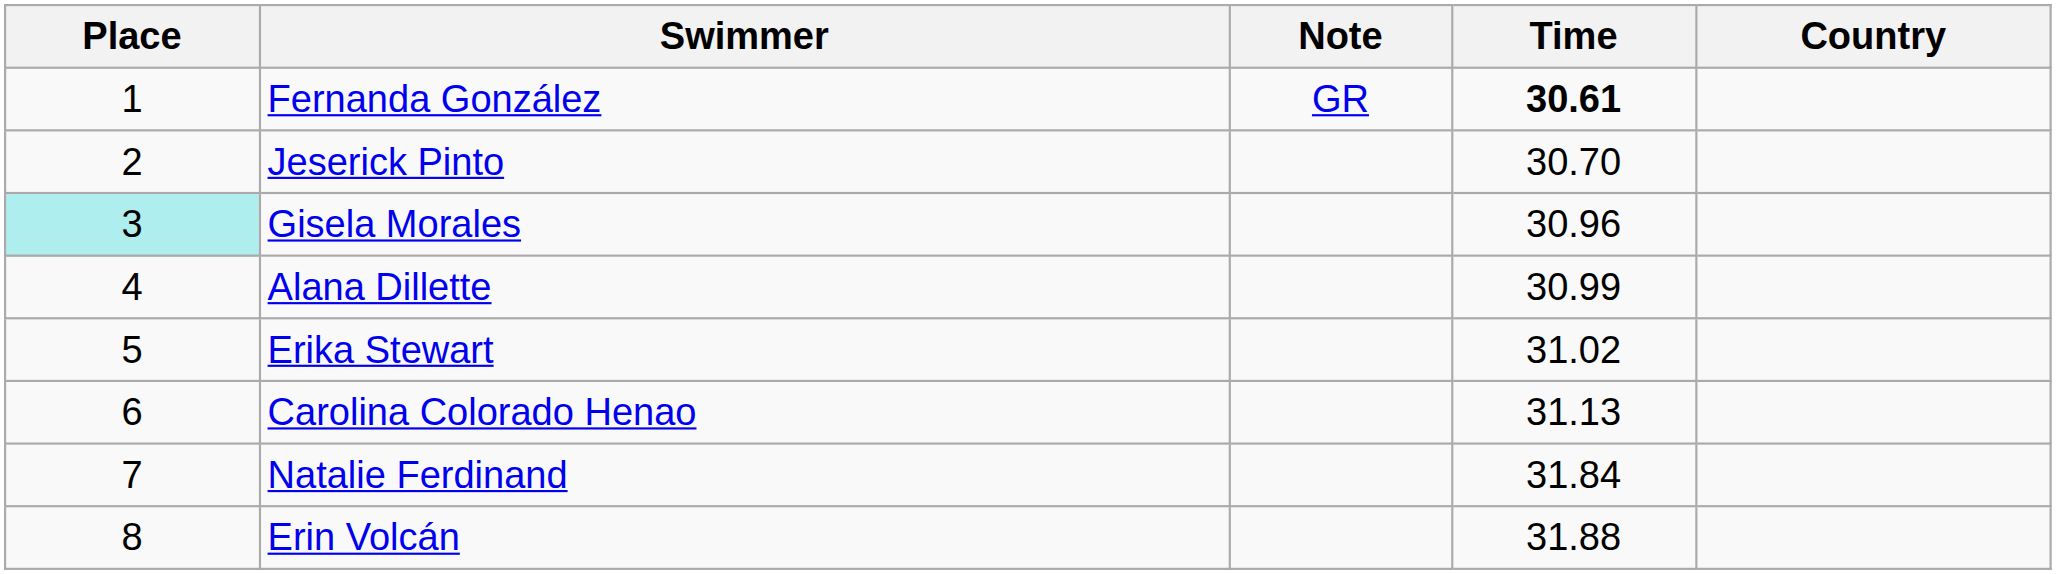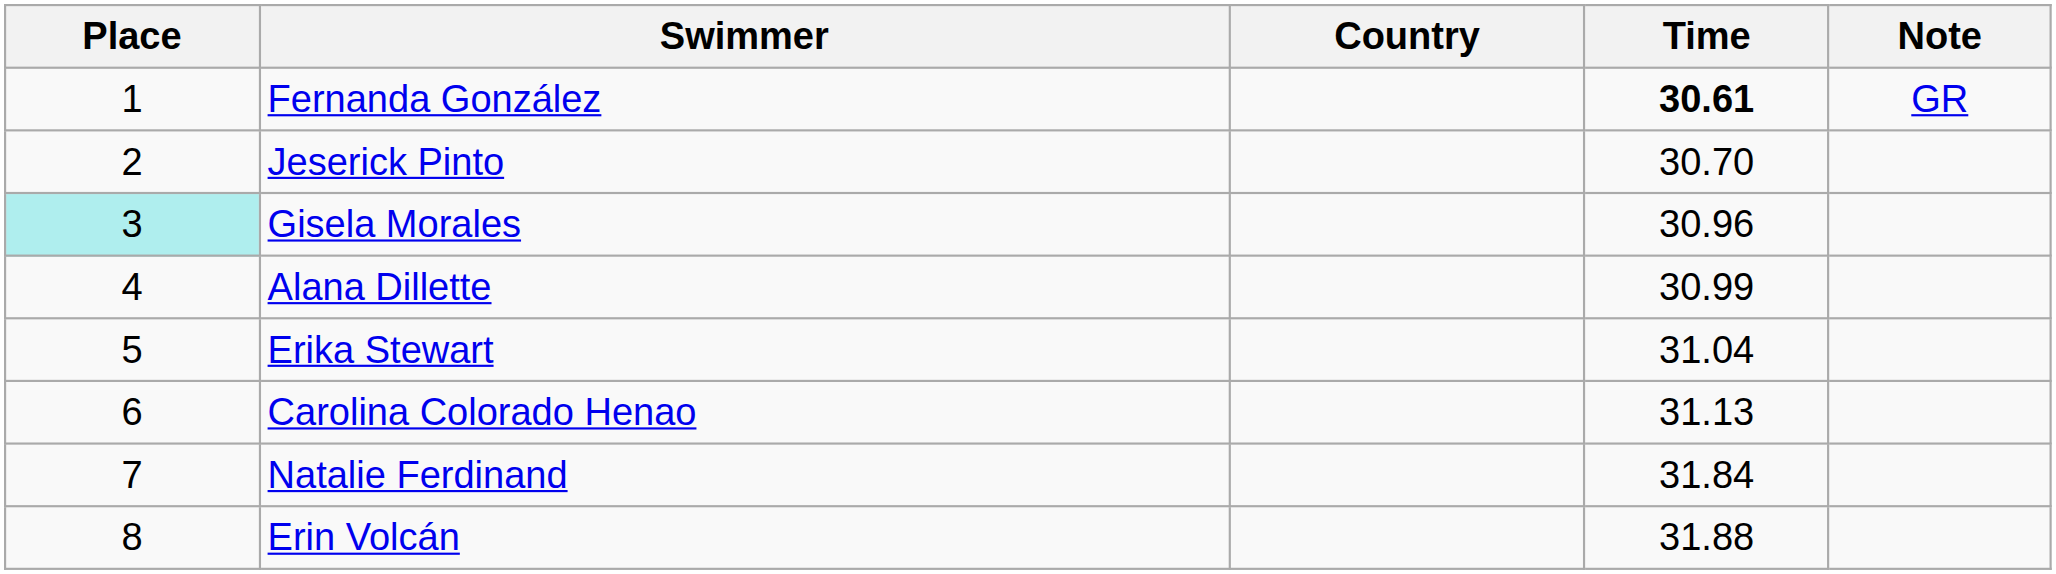columns swapped: Country <-> Note
Erika Stewart | Time: 31.02 -> 31.04
